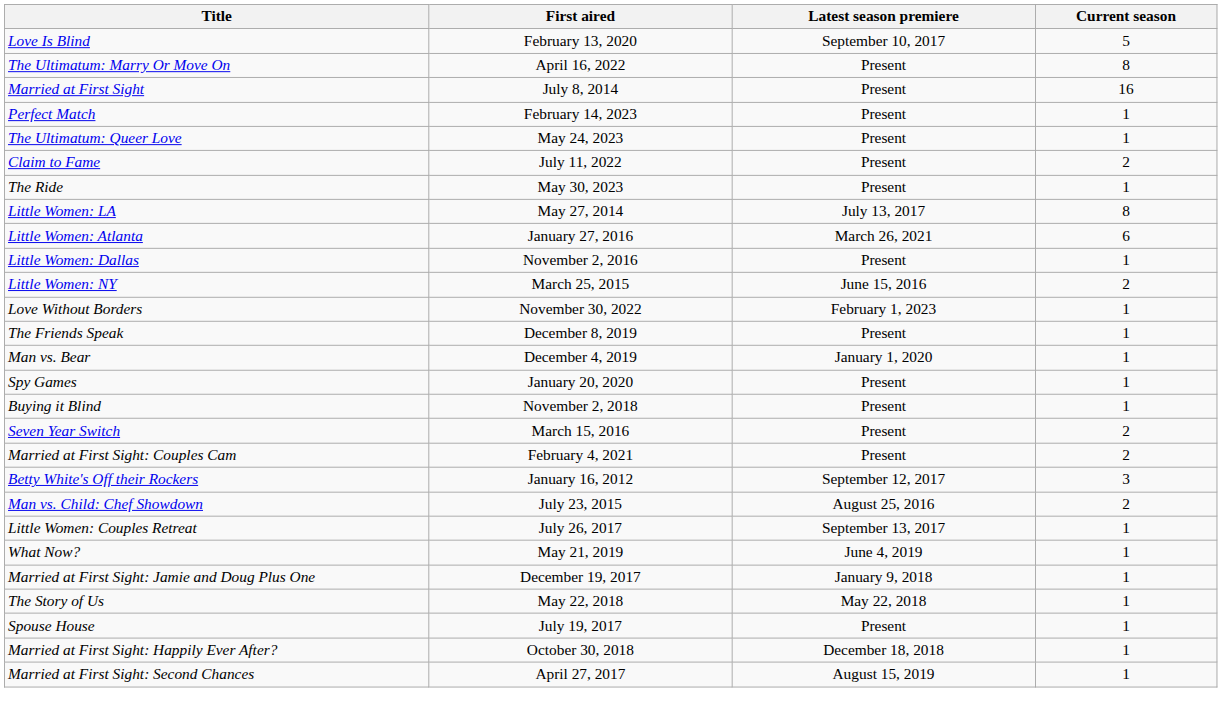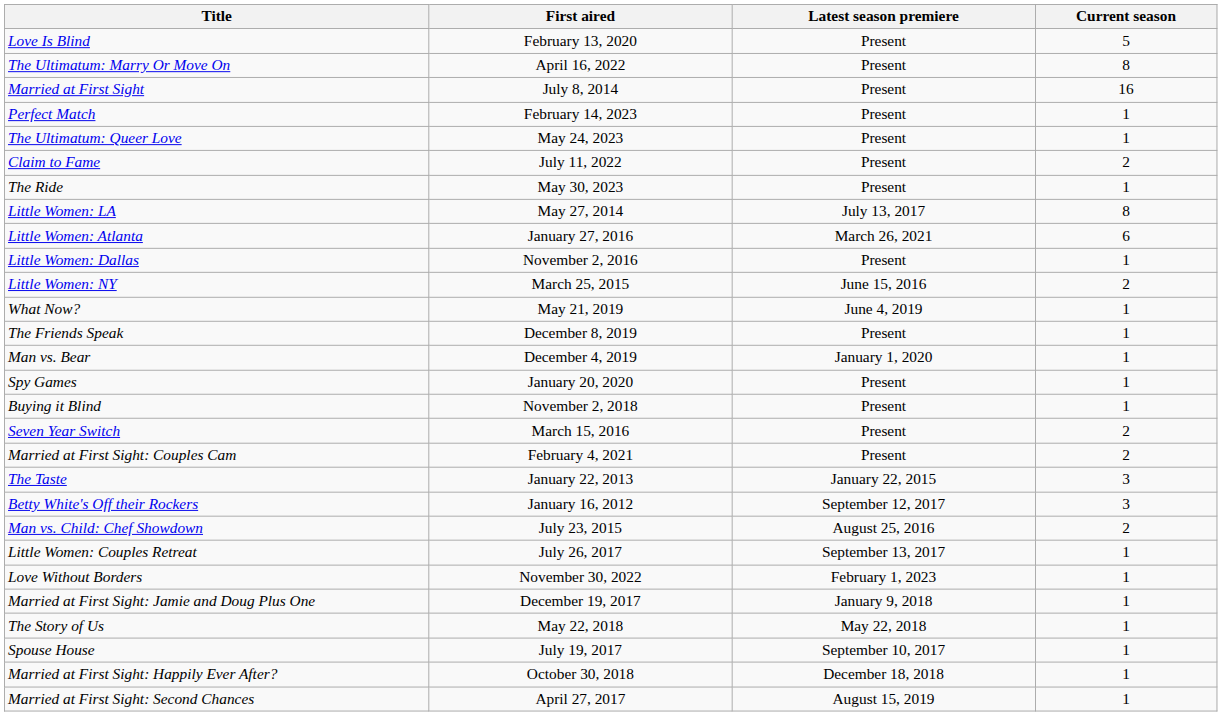Love Is Blind | Latest season premiere: September 10, 2017 -> Present
rows swapped: Love Without Borders <-> What Now?
+ row: The Taste | January 22, 2013 | January 22, 2015 | 3
Spouse House | Latest season premiere: Present -> September 10, 2017
